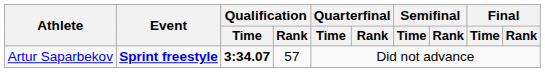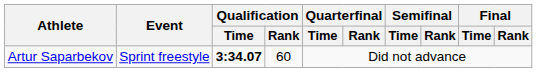Artur Saparbekov | Event: bold -> normal
Artur Saparbekov | Qualification / Rank: 57 -> 60
